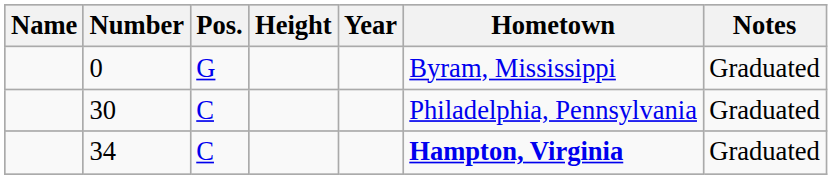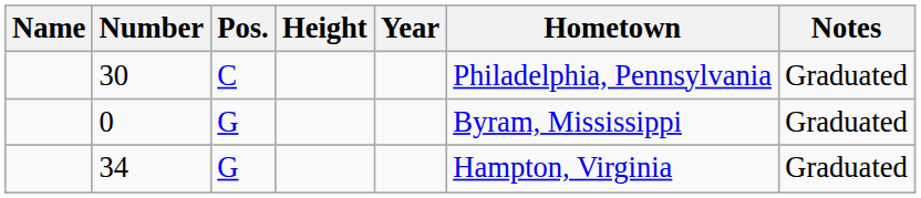rows swapped: 0 <-> 30
34 | Pos.: C -> G
34 | Hometown: bold -> normal
